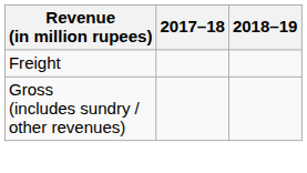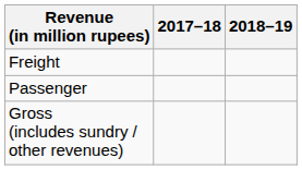+ row: Passenger
